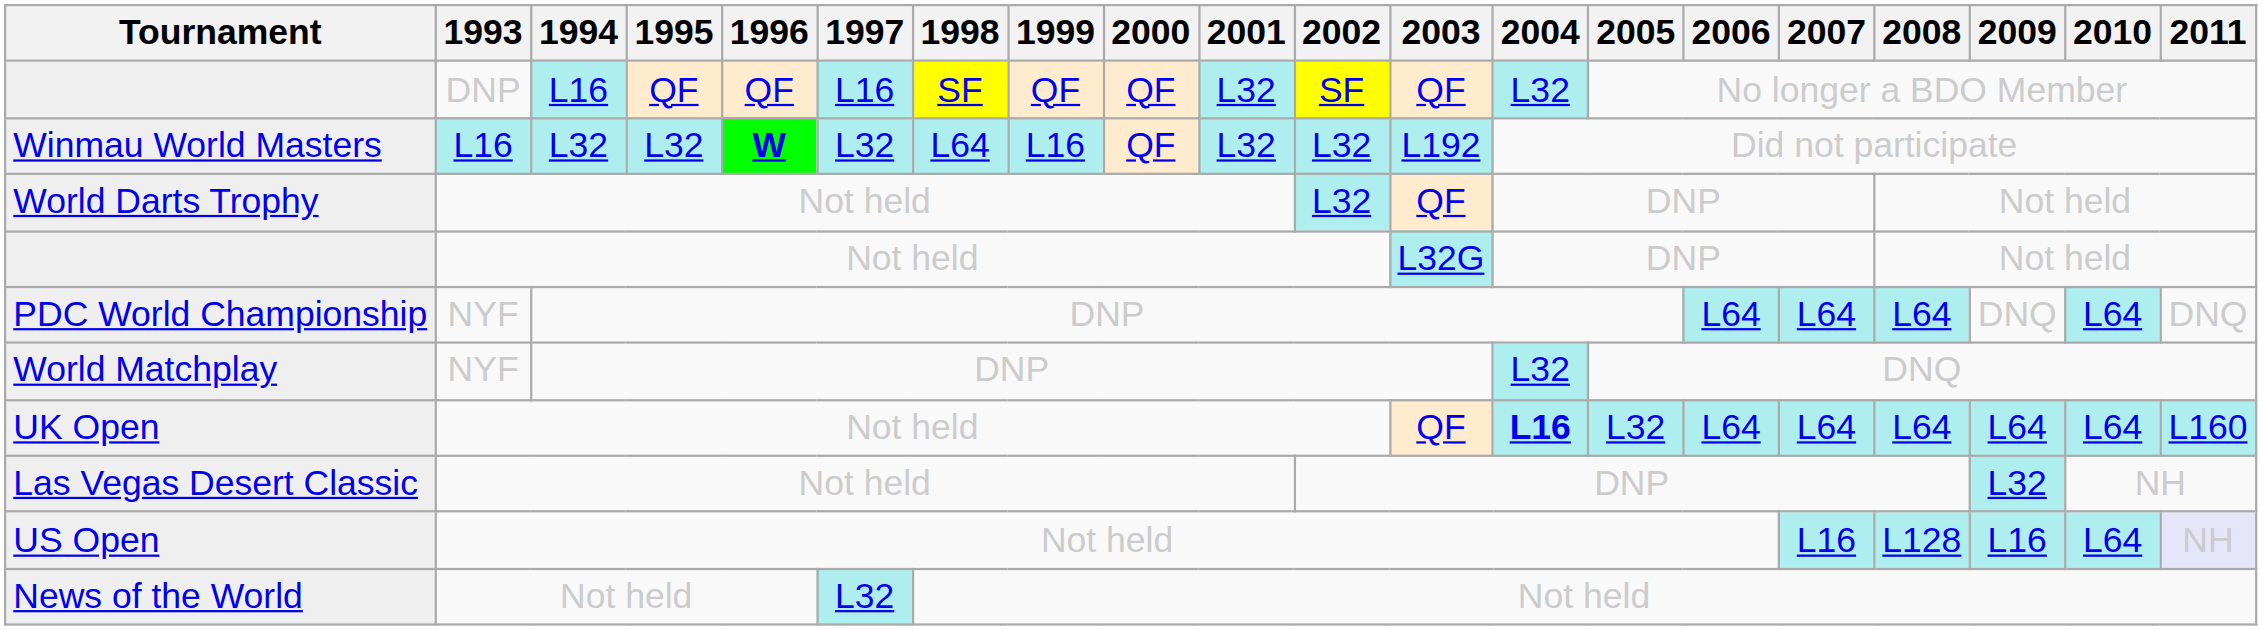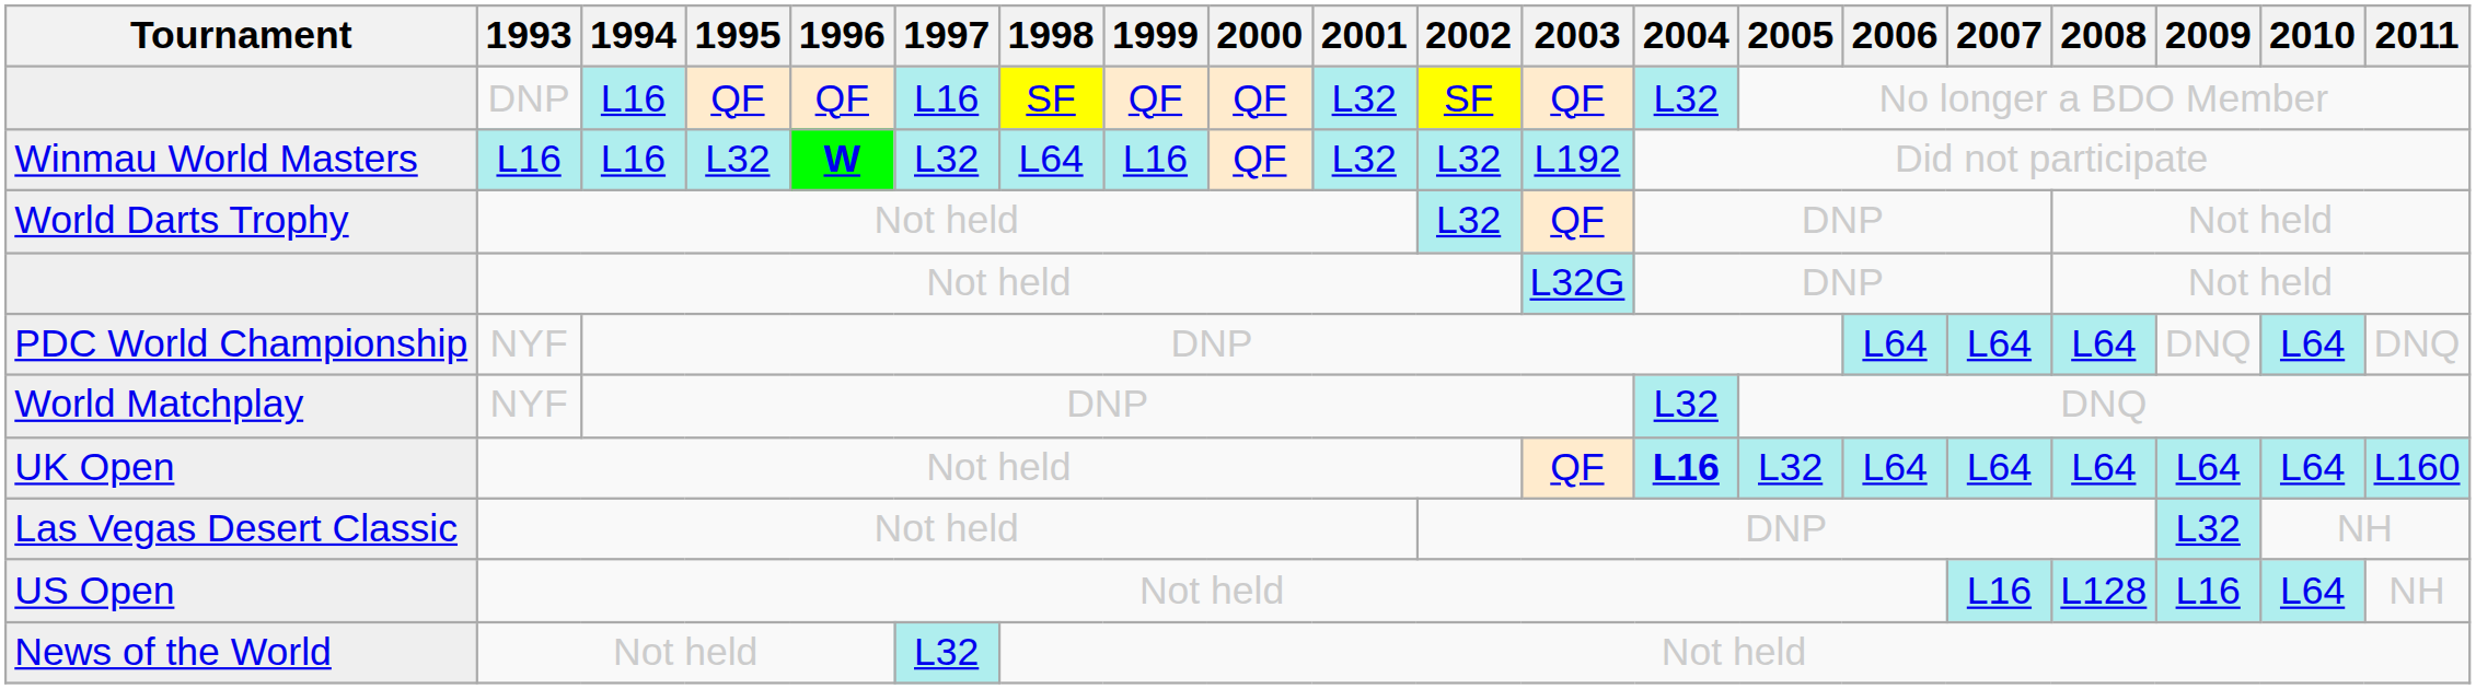Winmau World Masters | 1994: L32 -> L16
US Open | 2011: lavender background -> no background
